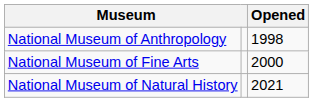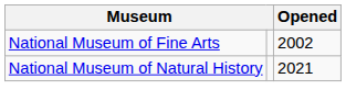- row: National Museum of Anthropology | 1998
National Museum of Fine Arts | Opened: 2000 -> 2002
